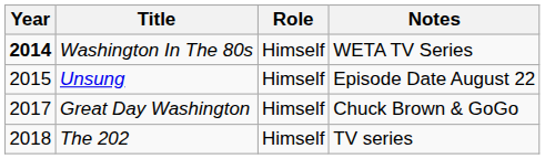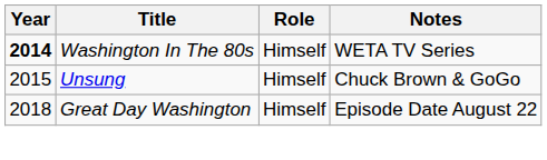Unsung | Notes: Episode Date August 22 -> Chuck Brown & GoGo
Great Day Washington | Year: 2017 -> 2018
Great Day Washington | Notes: Chuck Brown & GoGo -> Episode Date August 22
- row: 2018 | The 202 | Himself | TV series
